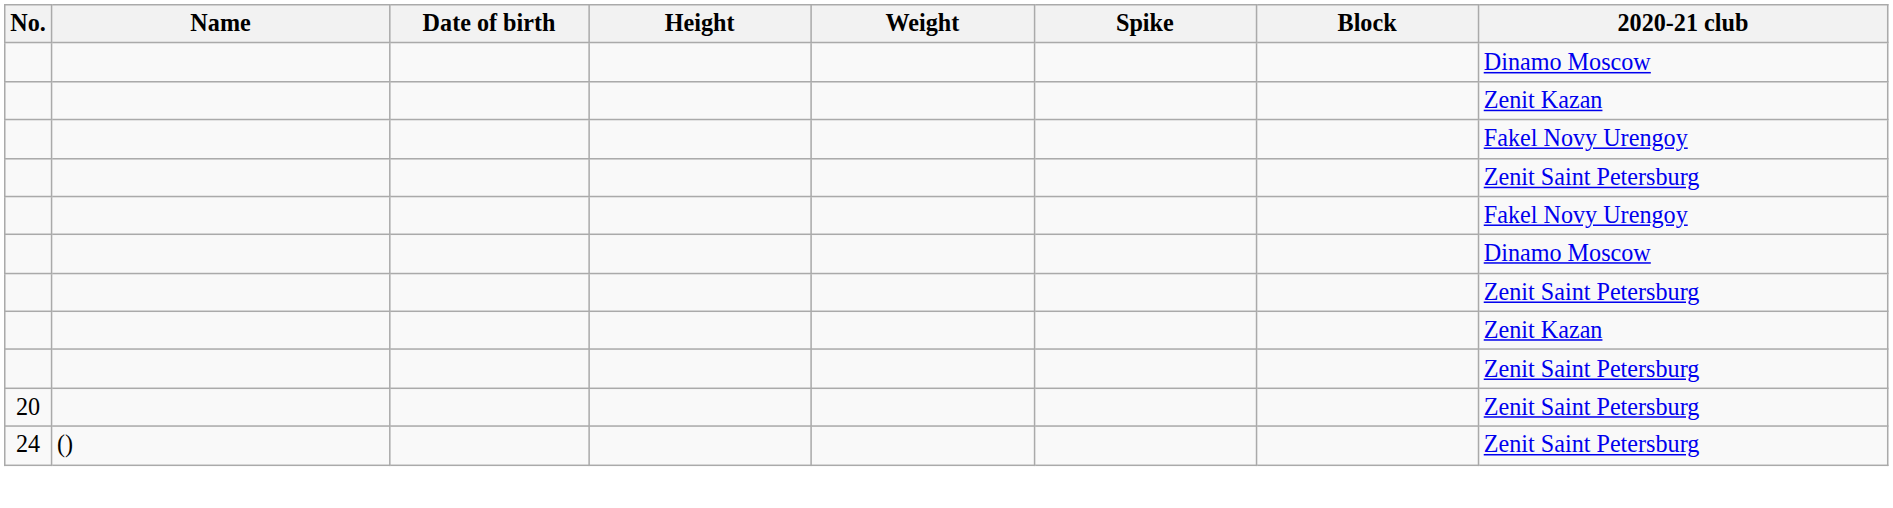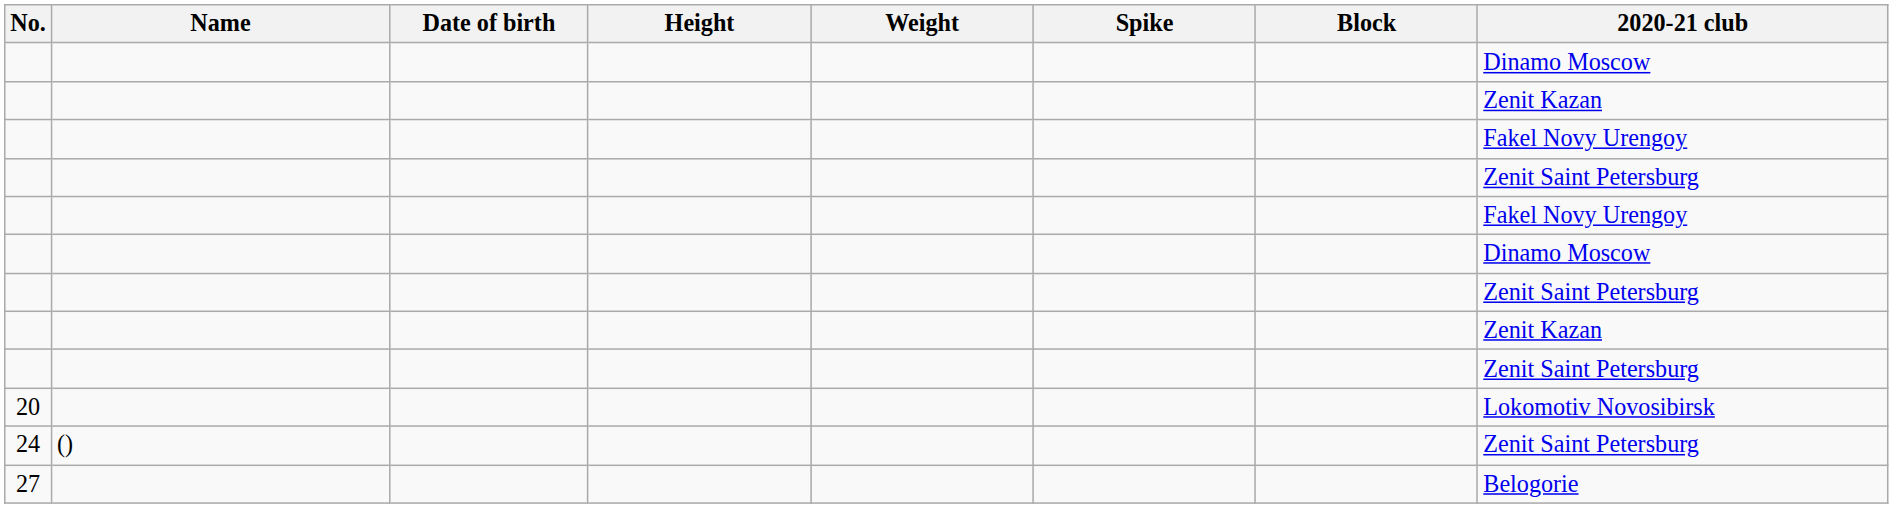20 | 2020-21 club: Zenit Saint Petersburg -> Lokomotiv Novosibirsk
+ row: 27 | Belogorie
